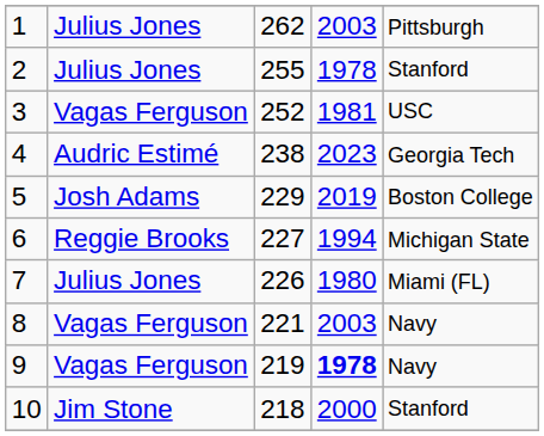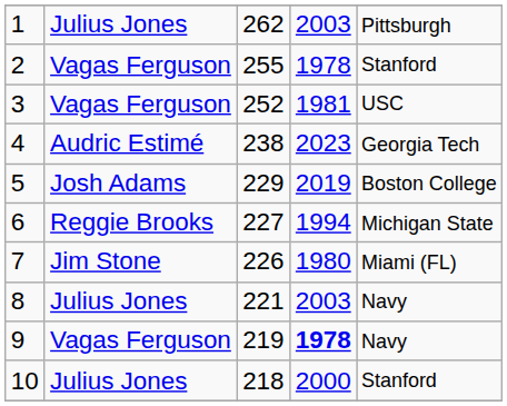2 | column 2: Julius Jones -> Vagas Ferguson
7 | column 2: Julius Jones -> Jim Stone
8 | column 2: Vagas Ferguson -> Julius Jones
10 | column 2: Jim Stone -> Julius Jones
